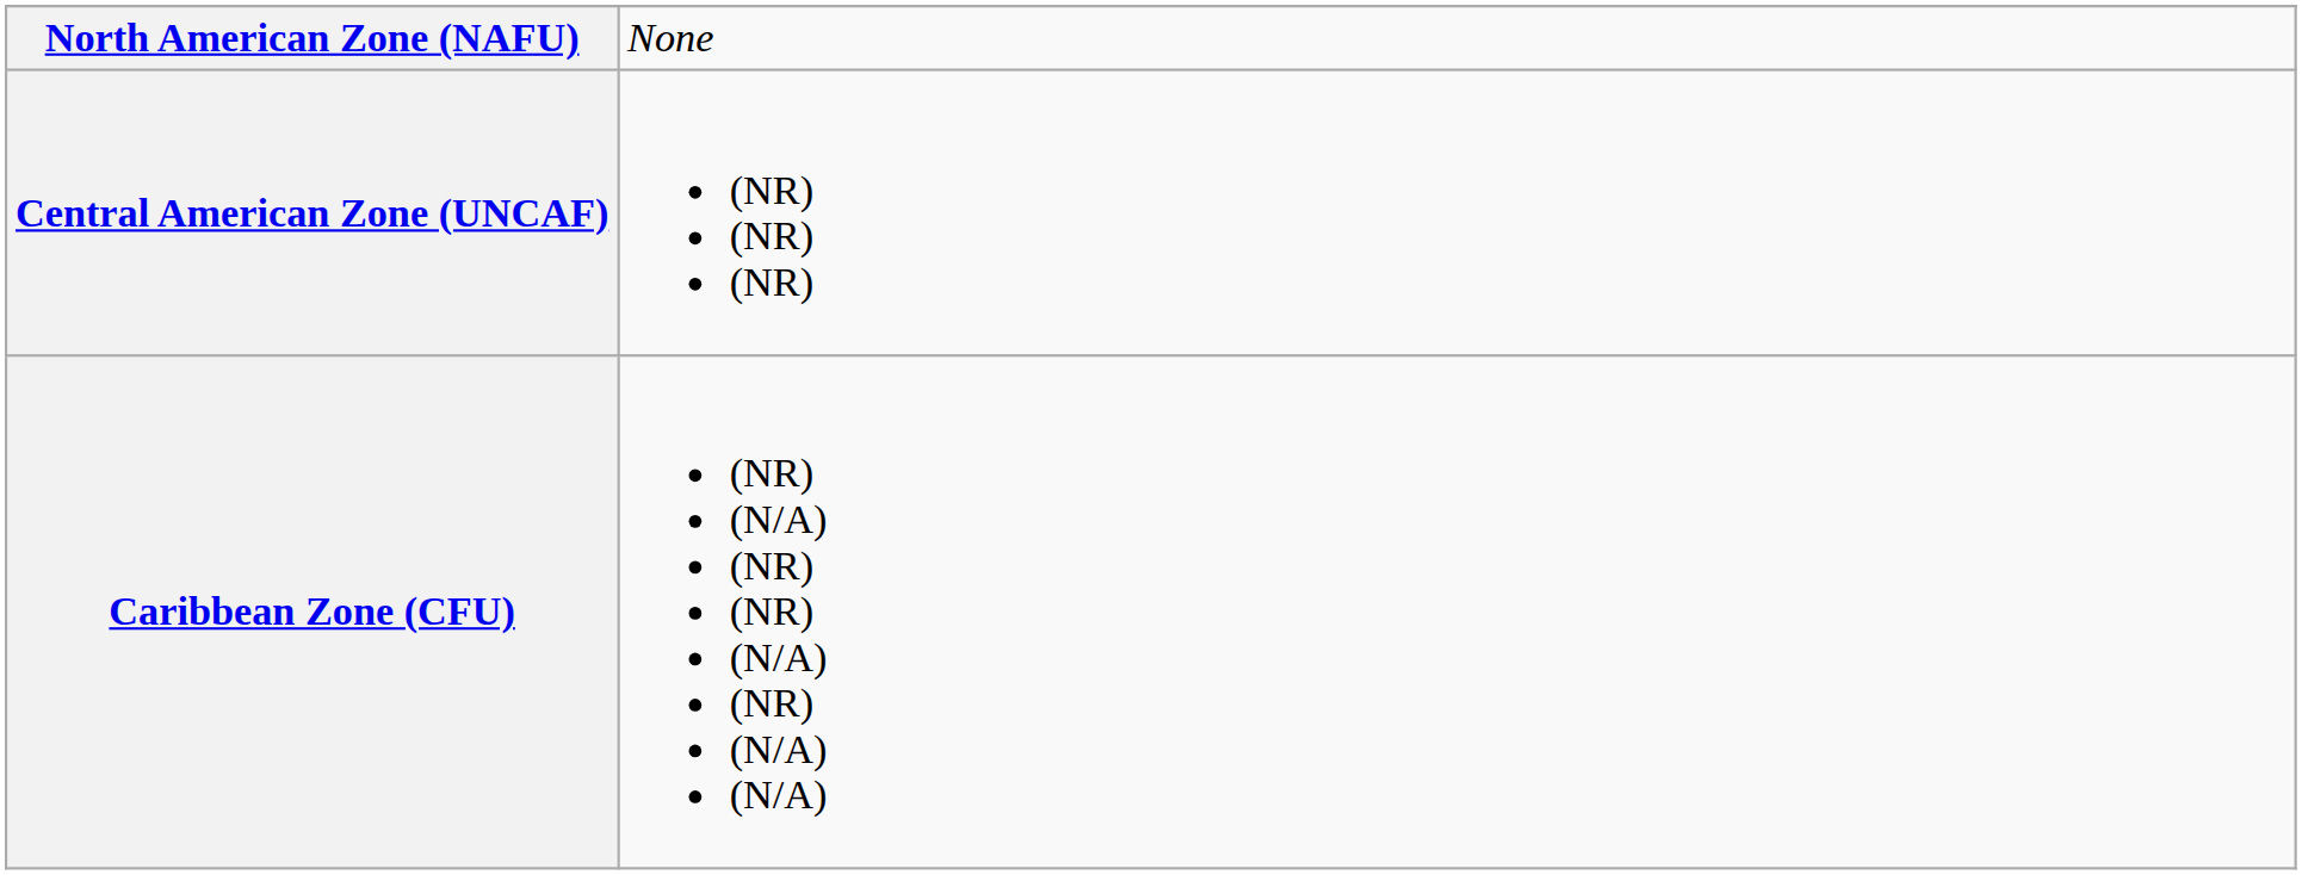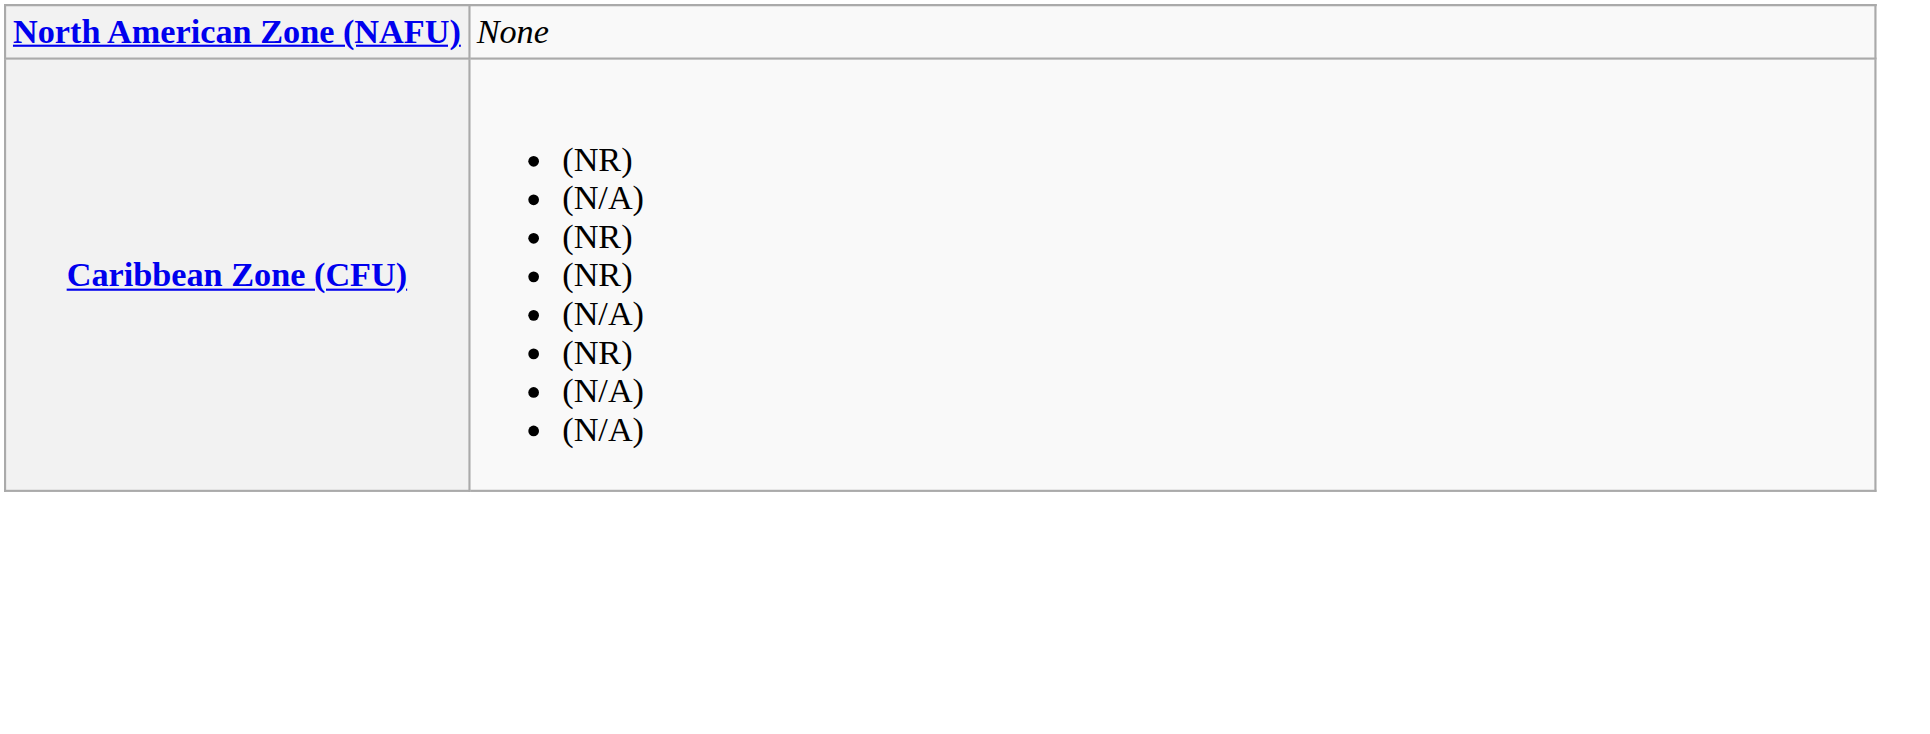- row: Central American Zone (UNCAF) | (NR) (NR) (NR)
